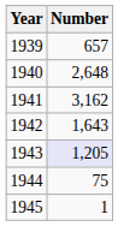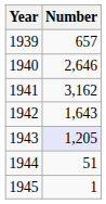1940 | Number: 2,648 -> 2,646
1944 | Number: 75 -> 51
